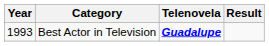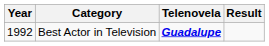Best Actor in Television | Year: 1993 -> 1992
